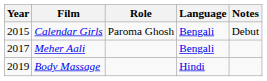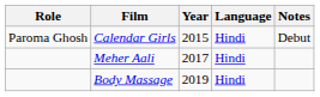columns swapped: Year <-> Role
Calendar Girls | Language: Bengali -> Hindi
Meher Aali | Language: Bengali -> Hindi
